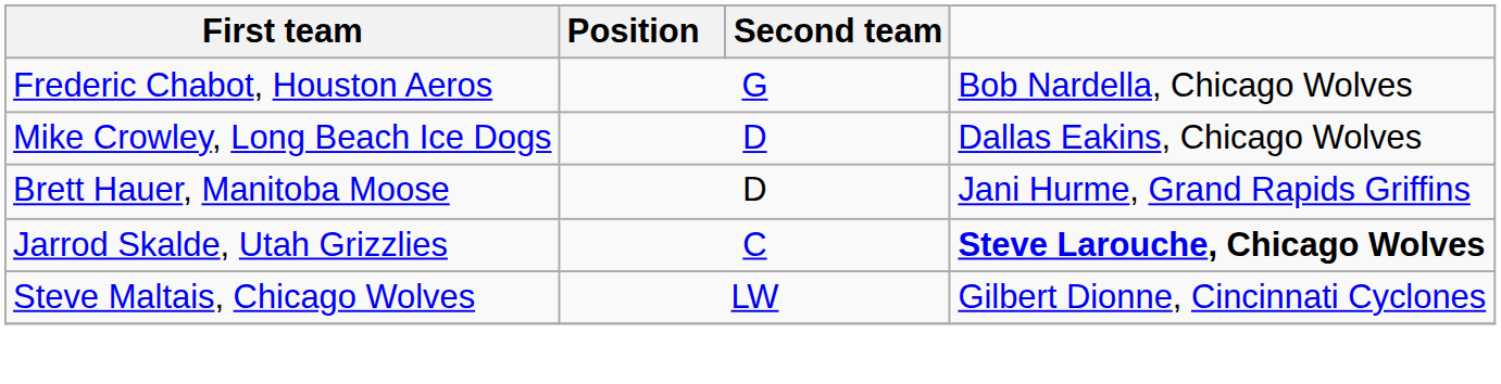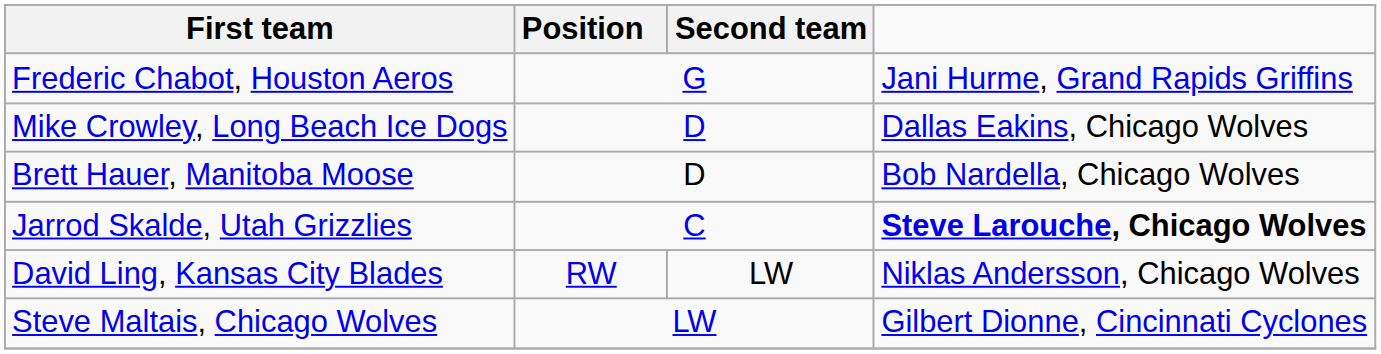Frederic Chabot, Houston Aeros | column 4: Bob Nardella, Chicago Wolves -> Jani Hurme, Grand Rapids Griffins
Brett Hauer, Manitoba Moose | column 4: Jani Hurme, Grand Rapids Griffins -> Bob Nardella, Chicago Wolves
+ row: David Ling, Kansas City Blades | RW | LW | Niklas Andersson, Chicago Wolves
